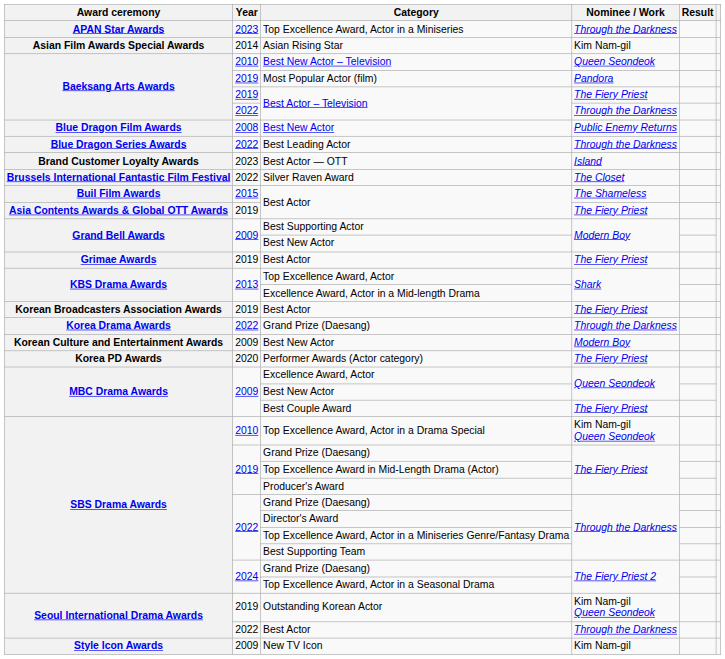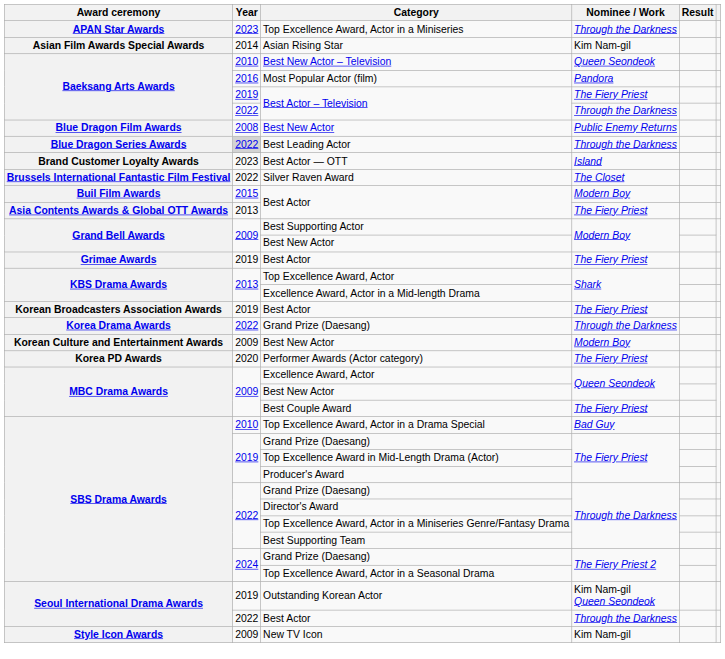Most Popular Actor (film) | Year: 2019 -> 2016
Best Leading Actor | Year: no background -> lightgrey background
Buil Film Awards / Best Actor | Nominee / Work: The Shameless -> Modern Boy
Asia Contents Awards & Global OTT Awards / Best Actor | Year: 2019 -> 2013
Top Excellence Award, Actor in a Drama Special | Nominee / Work: Kim Nam-gil Queen Seondeok -> Bad Guy
